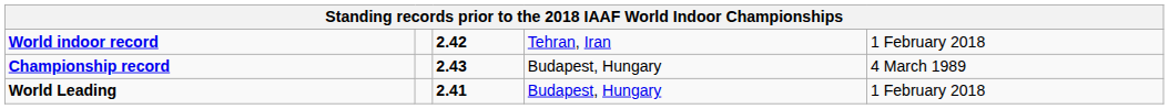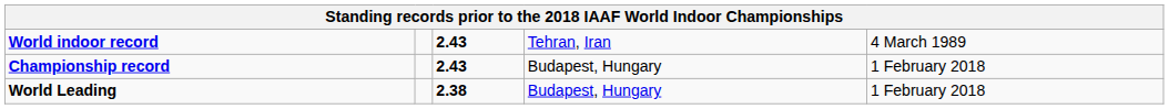World indoor record | column 3: 2.42 -> 2.43
World indoor record | column 5: 1 February 2018 -> 4 March 1989
Championship record | column 5: 4 March 1989 -> 1 February 2018
World Leading | column 3: 2.41 -> 2.38
